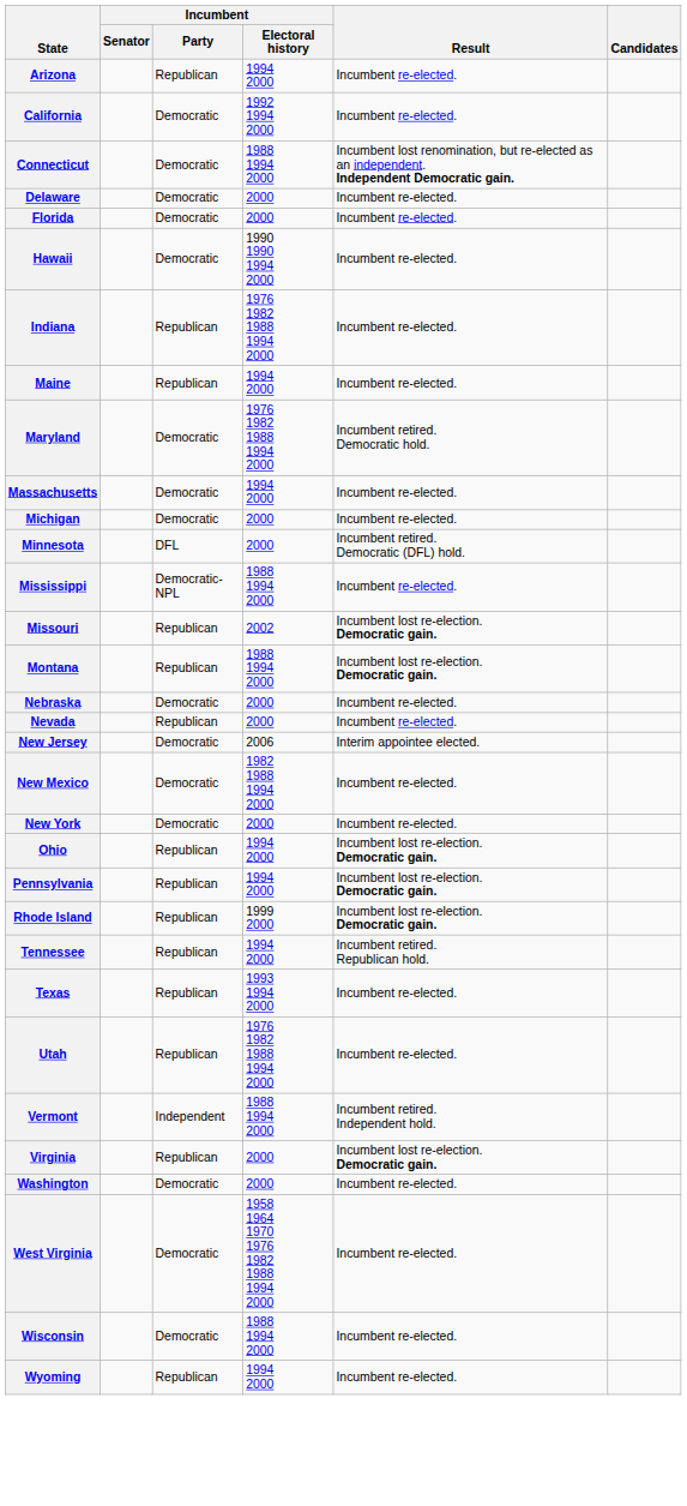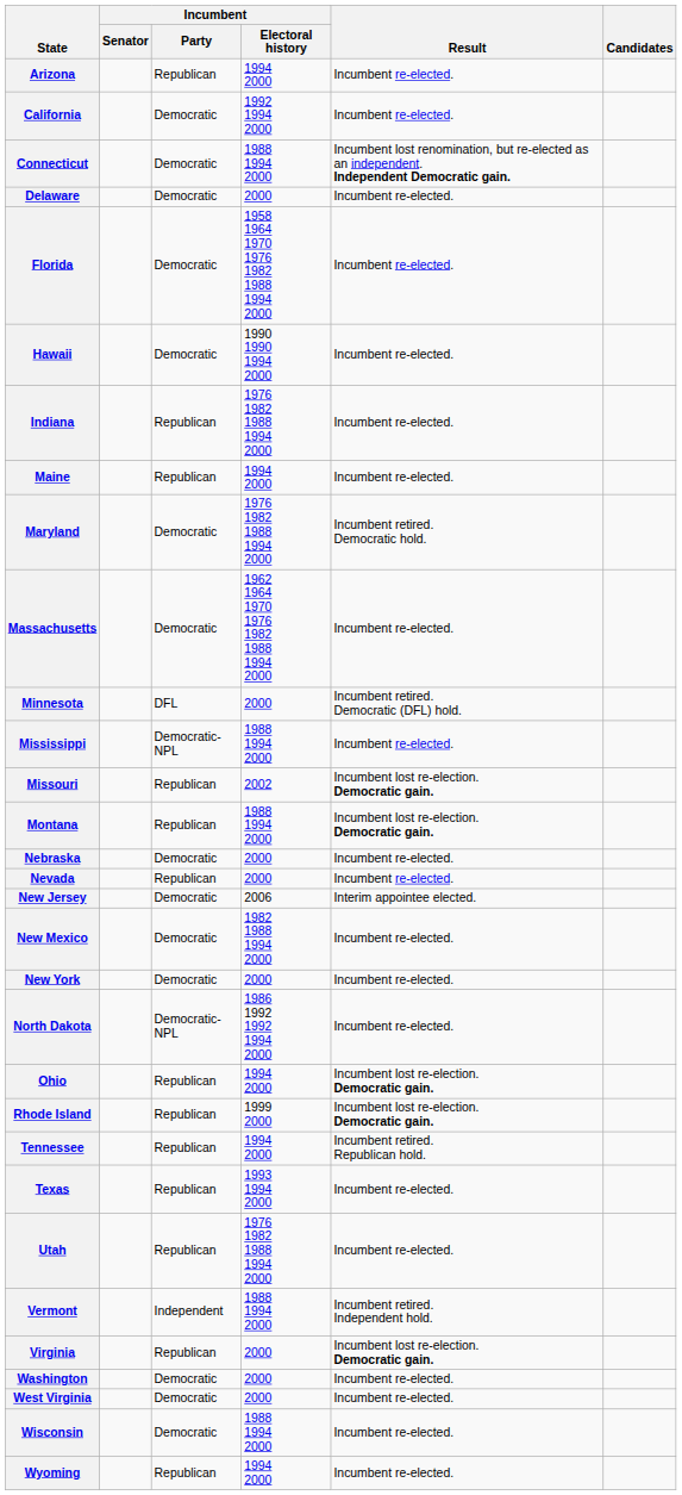Florida | Incumbent / Electoral history: 2000 -> 1958 1964 1970 1976 1982 1988 1994 2000
Massachusetts | Incumbent / Electoral history: 1994 2000 -> 1962 1964 1970 1976 1982 1988 1994 2000
- row: Michigan | Democratic | 2000 | Incumbent re-elected.
+ row: North Dakota | Democratic-NPL | 1986 1992 1992 1994 2000 | Incumbent re-elected.
- row: Pennsylvania | Republican | 1994 2000 | Incumbent lost re-election. Democratic gain.
West Virginia | Incumbent / Electoral history: 1958 1964 1970 1976 1982 1988 1994 2000 -> 2000
